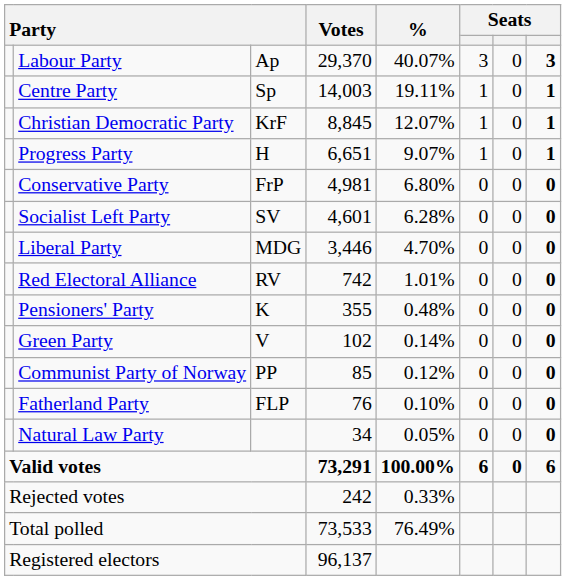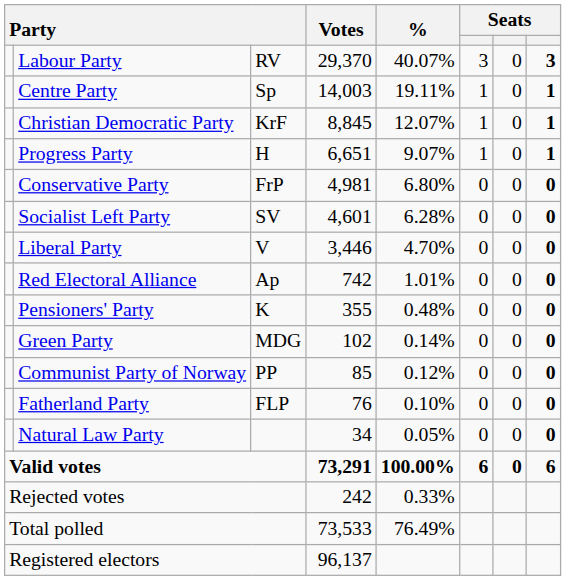Labour Party | column 3: Ap -> RV
Liberal Party | column 3: MDG -> V
Red Electoral Alliance | column 3: RV -> Ap
Green Party | column 3: V -> MDG
